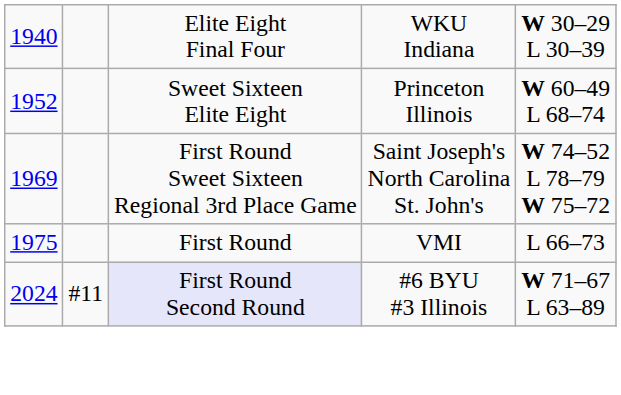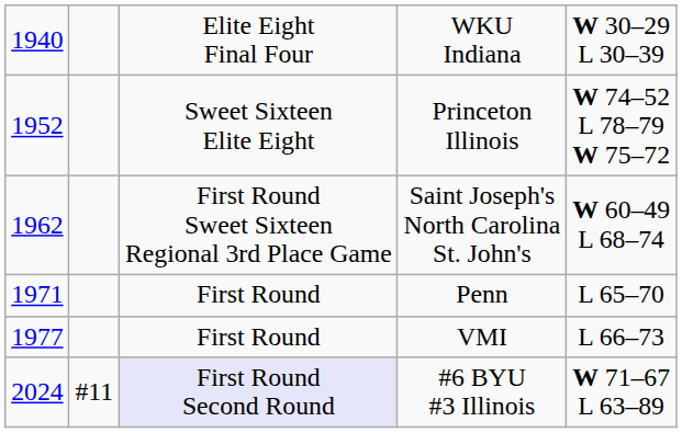Princeton Illinois | column 5: W 60–49 L 68–74 -> W 74–52 L 78–79 W 75–72
Saint Joseph's North Carolina St. John's | column 1: 1969 -> 1962
Saint Joseph's North Carolina St. John's | column 5: W 74–52 L 78–79 W 75–72 -> W 60–49 L 68–74
+ row: 1971 | First Round | Penn | L 65–70
VMI | column 1: 1975 -> 1977
